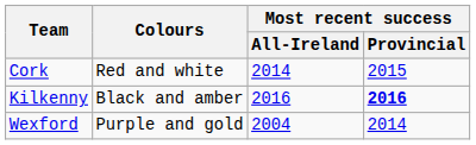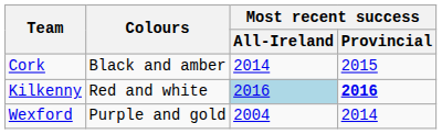Cork | Colours: Red and white -> Black and amber
Kilkenny | Colours: Black and amber -> Red and white
Kilkenny | Most recent success / All-Ireland: no background -> lightblue background
